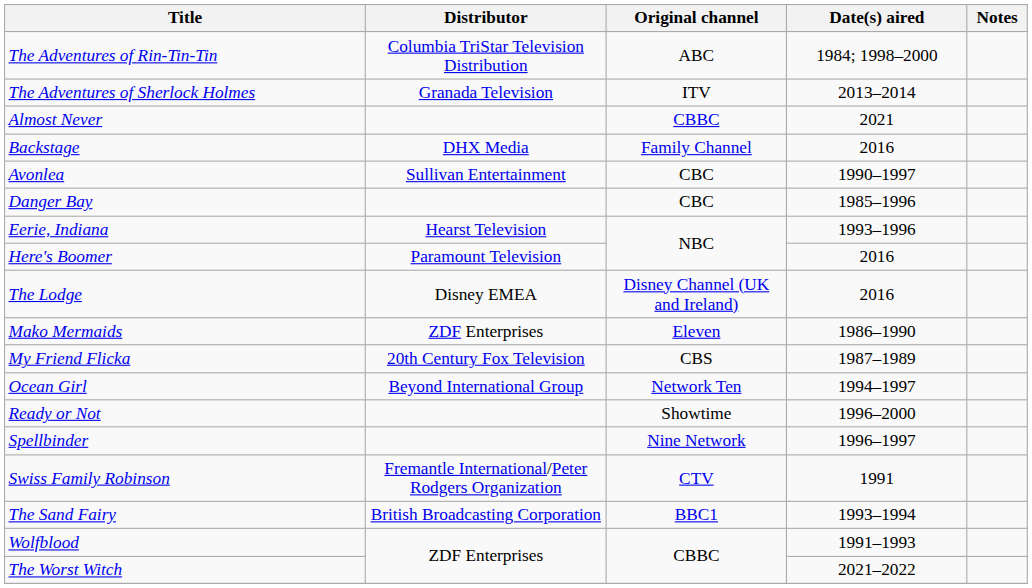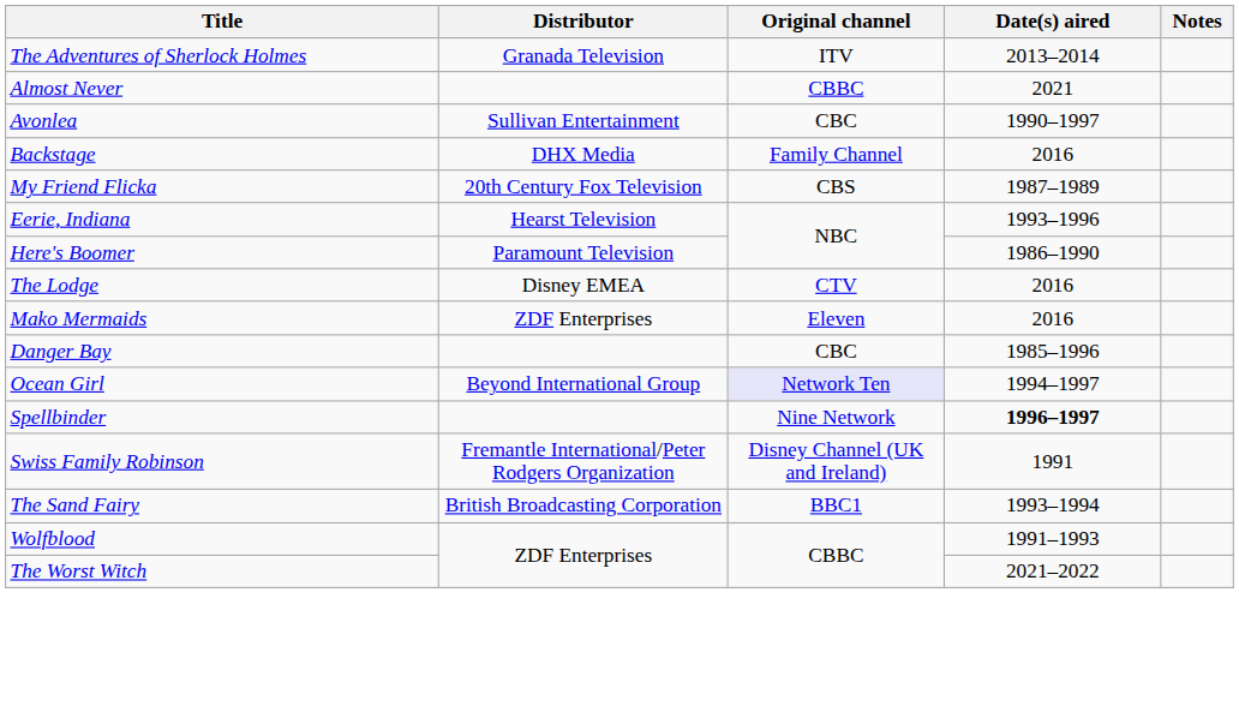- row: The Adventures of Rin-Tin-Tin | Columbia TriStar Television Distribution | ABC | 1984; 1998–2000
rows swapped: Avonlea <-> Backstage
rows swapped: Danger Bay <-> My Friend Flicka
Here's Boomer | Date(s) aired: 2016 -> 1986–1990
The Lodge | Original channel: Disney Channel (UK and Ireland) -> CTV
Mako Mermaids | Date(s) aired: 1986–1990 -> 2016
Ocean Girl | Original channel: no background -> lavender background
- row: Ready or Not | Showtime | 1996–2000
Spellbinder | Date(s) aired: normal -> bold
Swiss Family Robinson | Original channel: CTV -> Disney Channel (UK and Ireland)
